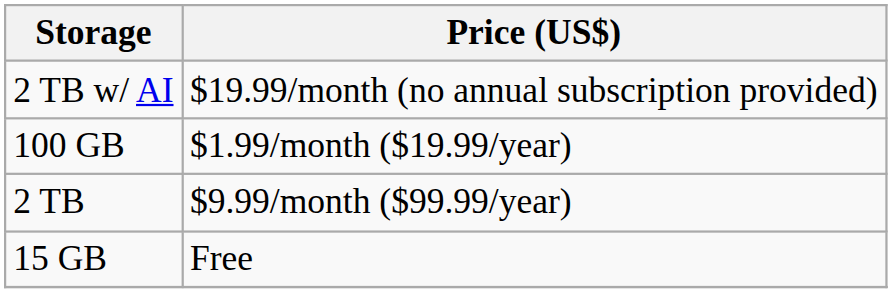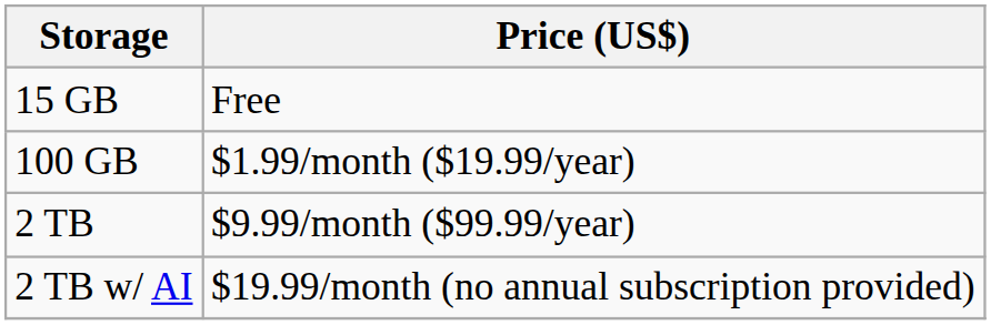rows swapped: 15 GB <-> 2 TB w/ AI
